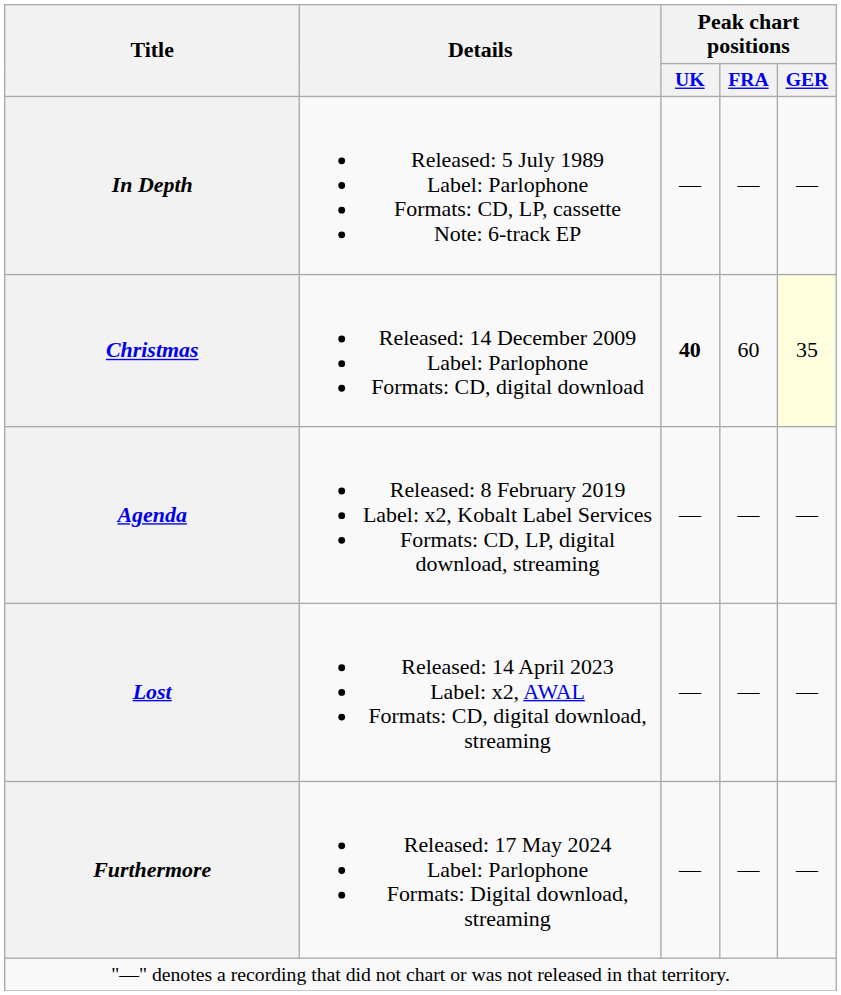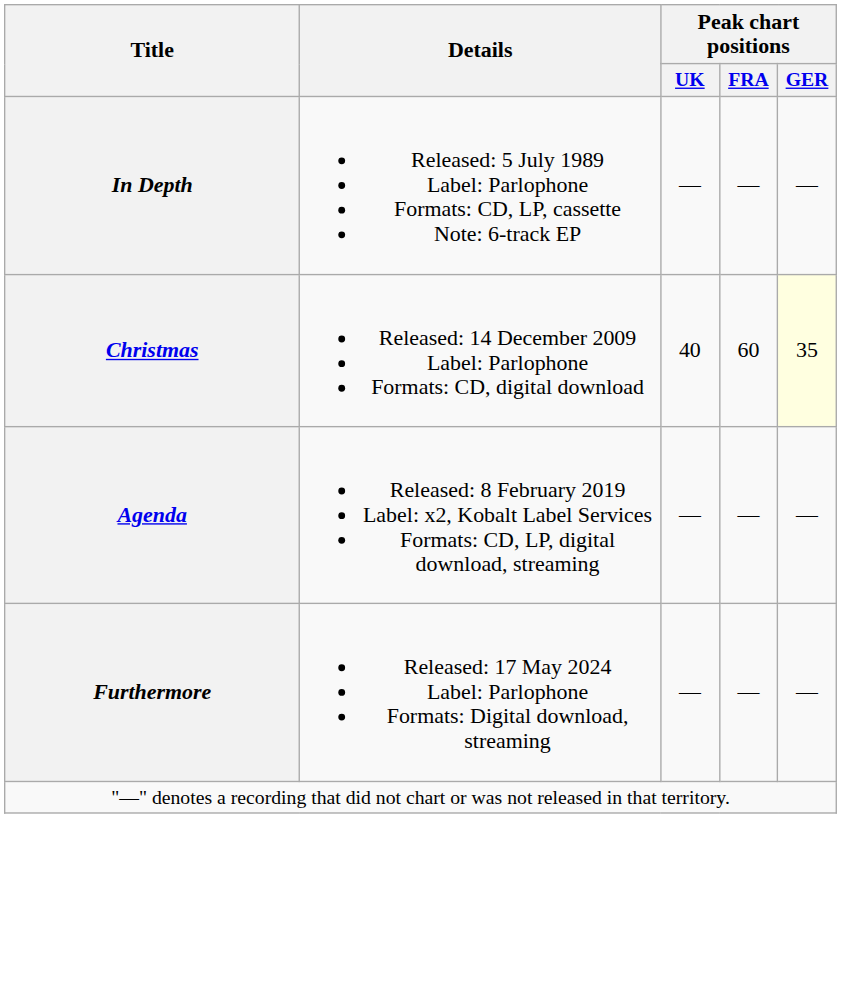Christmas | Peak chart positions / UK: bold -> normal
- row: Lost | Released: 14 April 2023 Label: x2, AWAL Formats: CD, digital download, streaming | — | — | —
